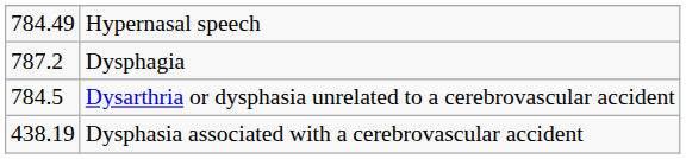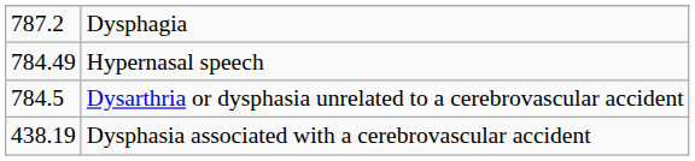rows swapped: Hypernasal speech <-> Dysphagia
